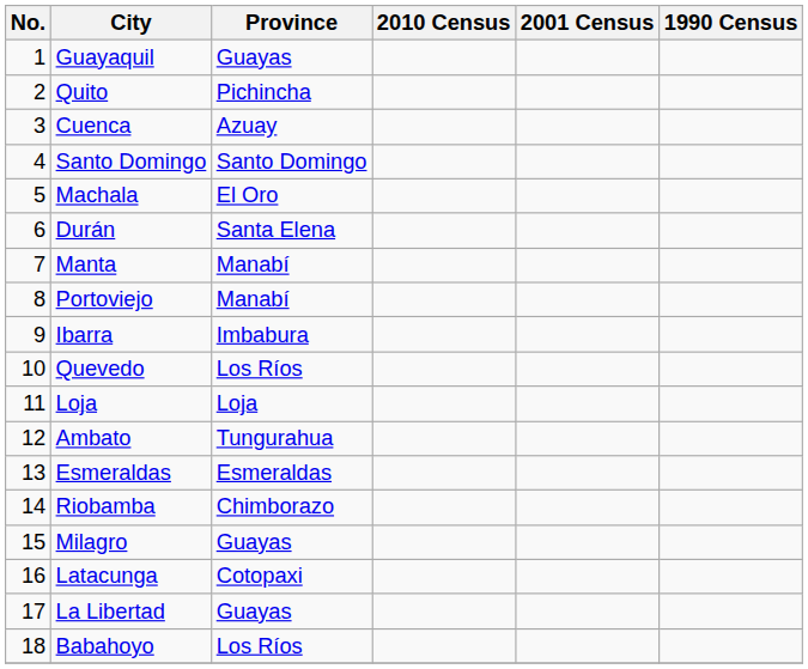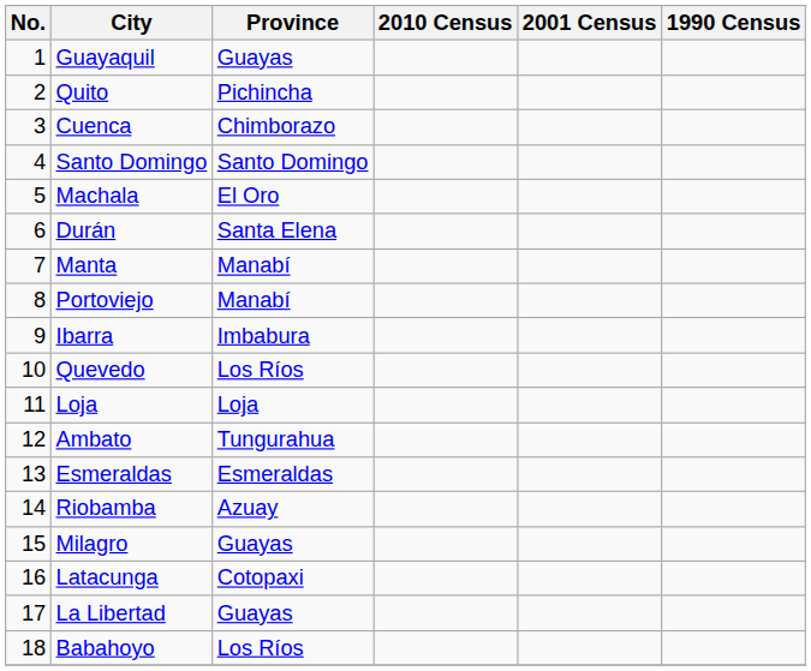Cuenca | Province: Azuay -> Chimborazo
Riobamba | Province: Chimborazo -> Azuay
